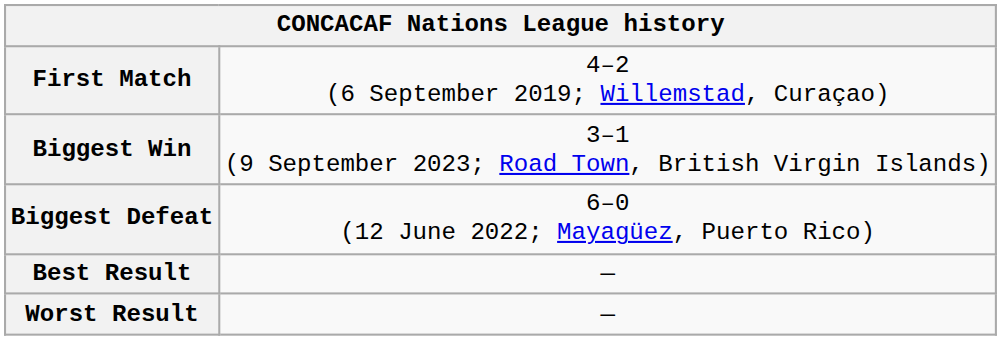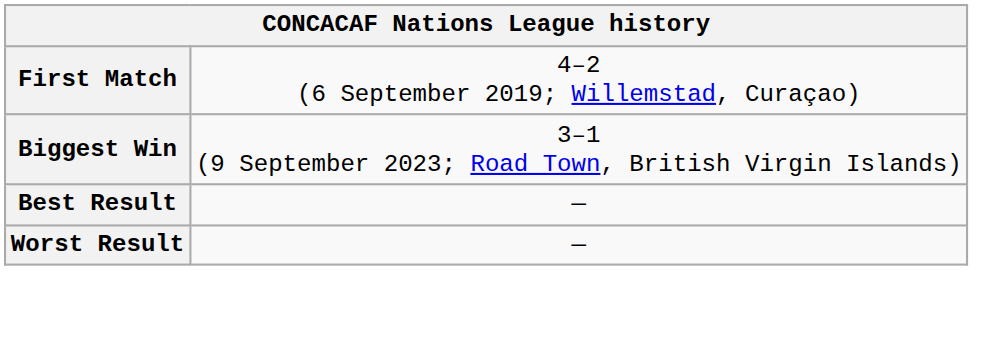- row: Biggest Defeat | 6–0 (12 June 2022; Mayagüez, Puerto Rico)
